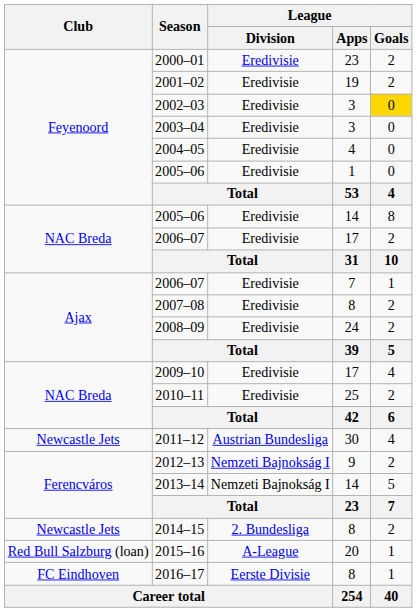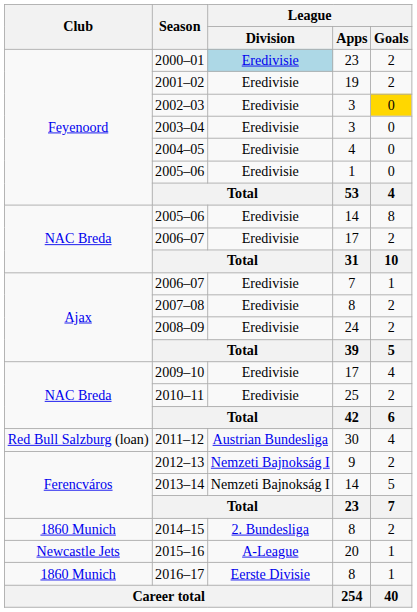2000–01 | League / Division: no background -> lightblue background
2011–12 | Club: Newcastle Jets -> Red Bull Salzburg (loan)
2014–15 | Club: Newcastle Jets -> 1860 Munich
2015–16 | Club: Red Bull Salzburg (loan) -> Newcastle Jets
2016–17 | Club: FC Eindhoven -> 1860 Munich
